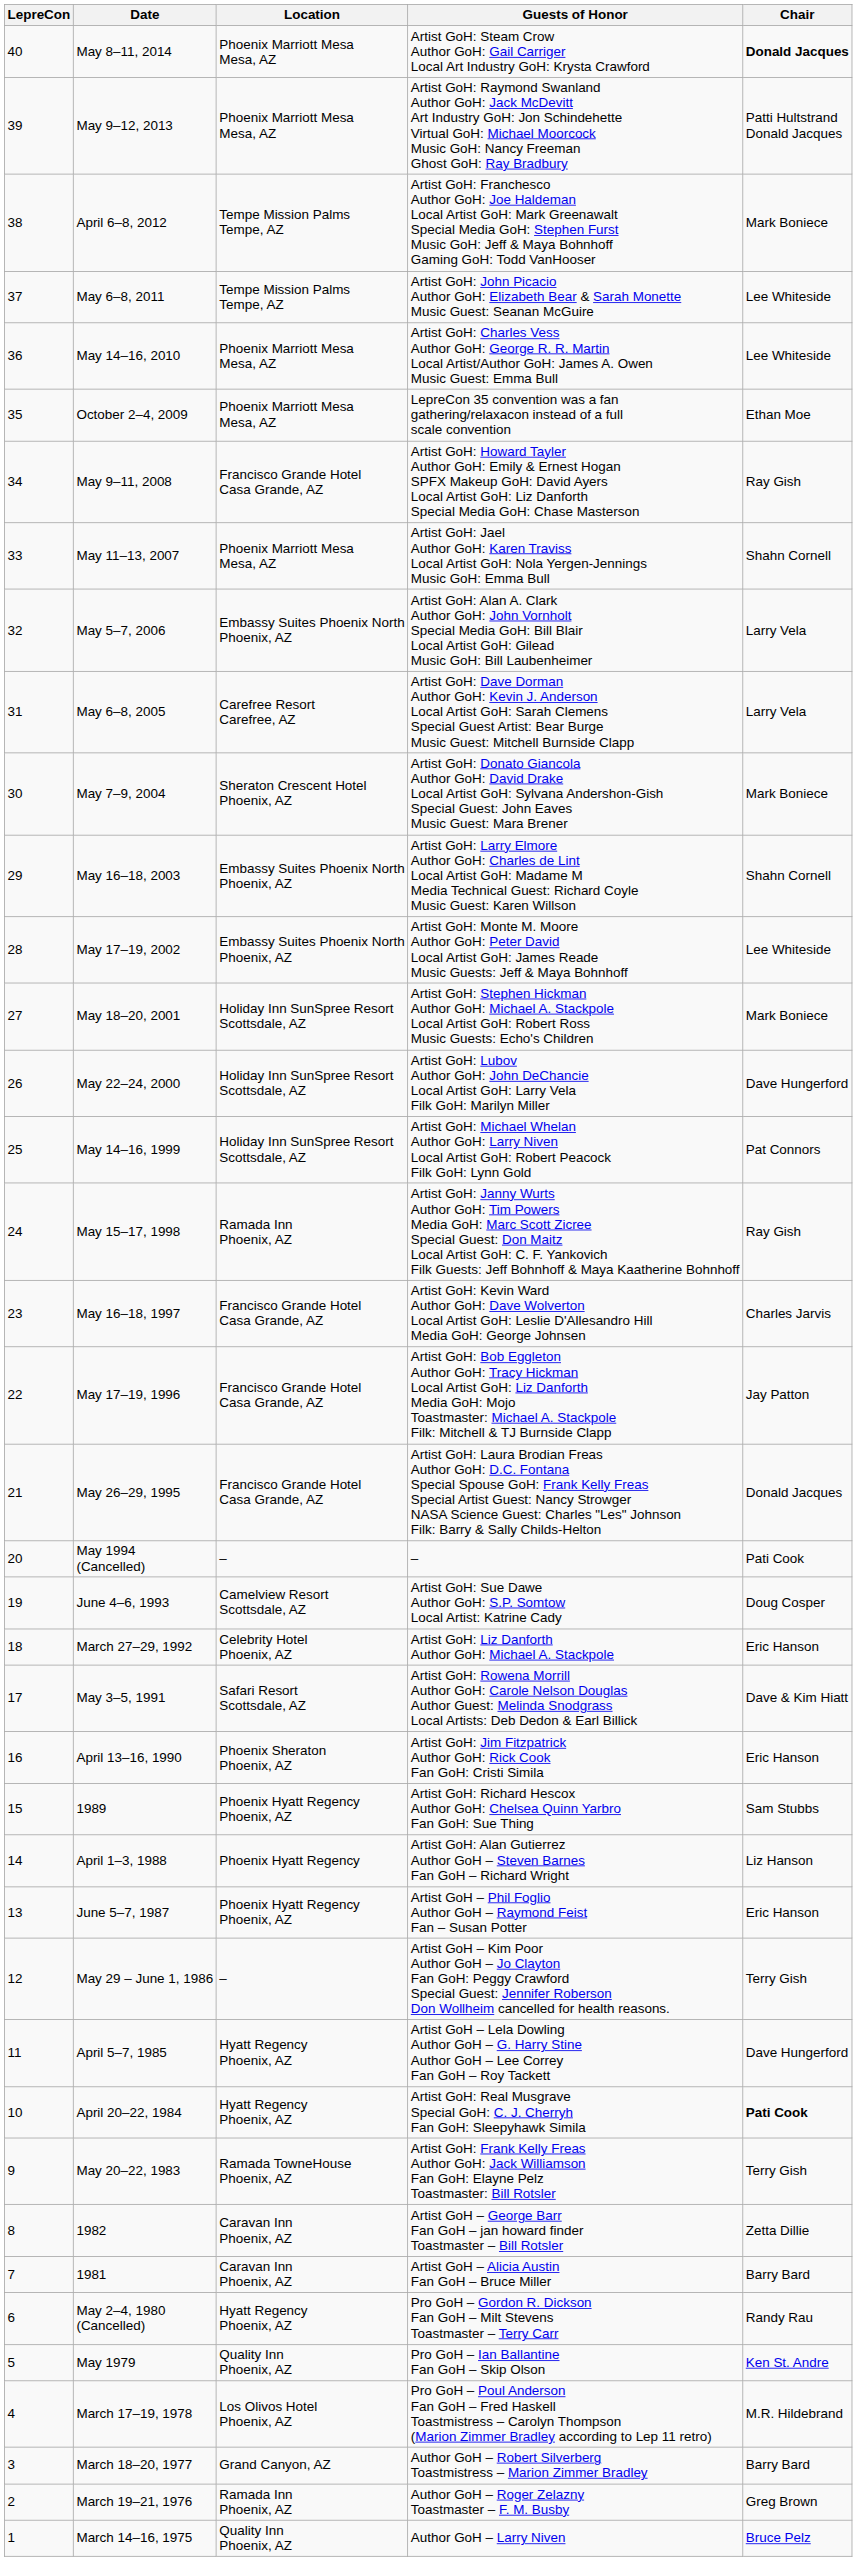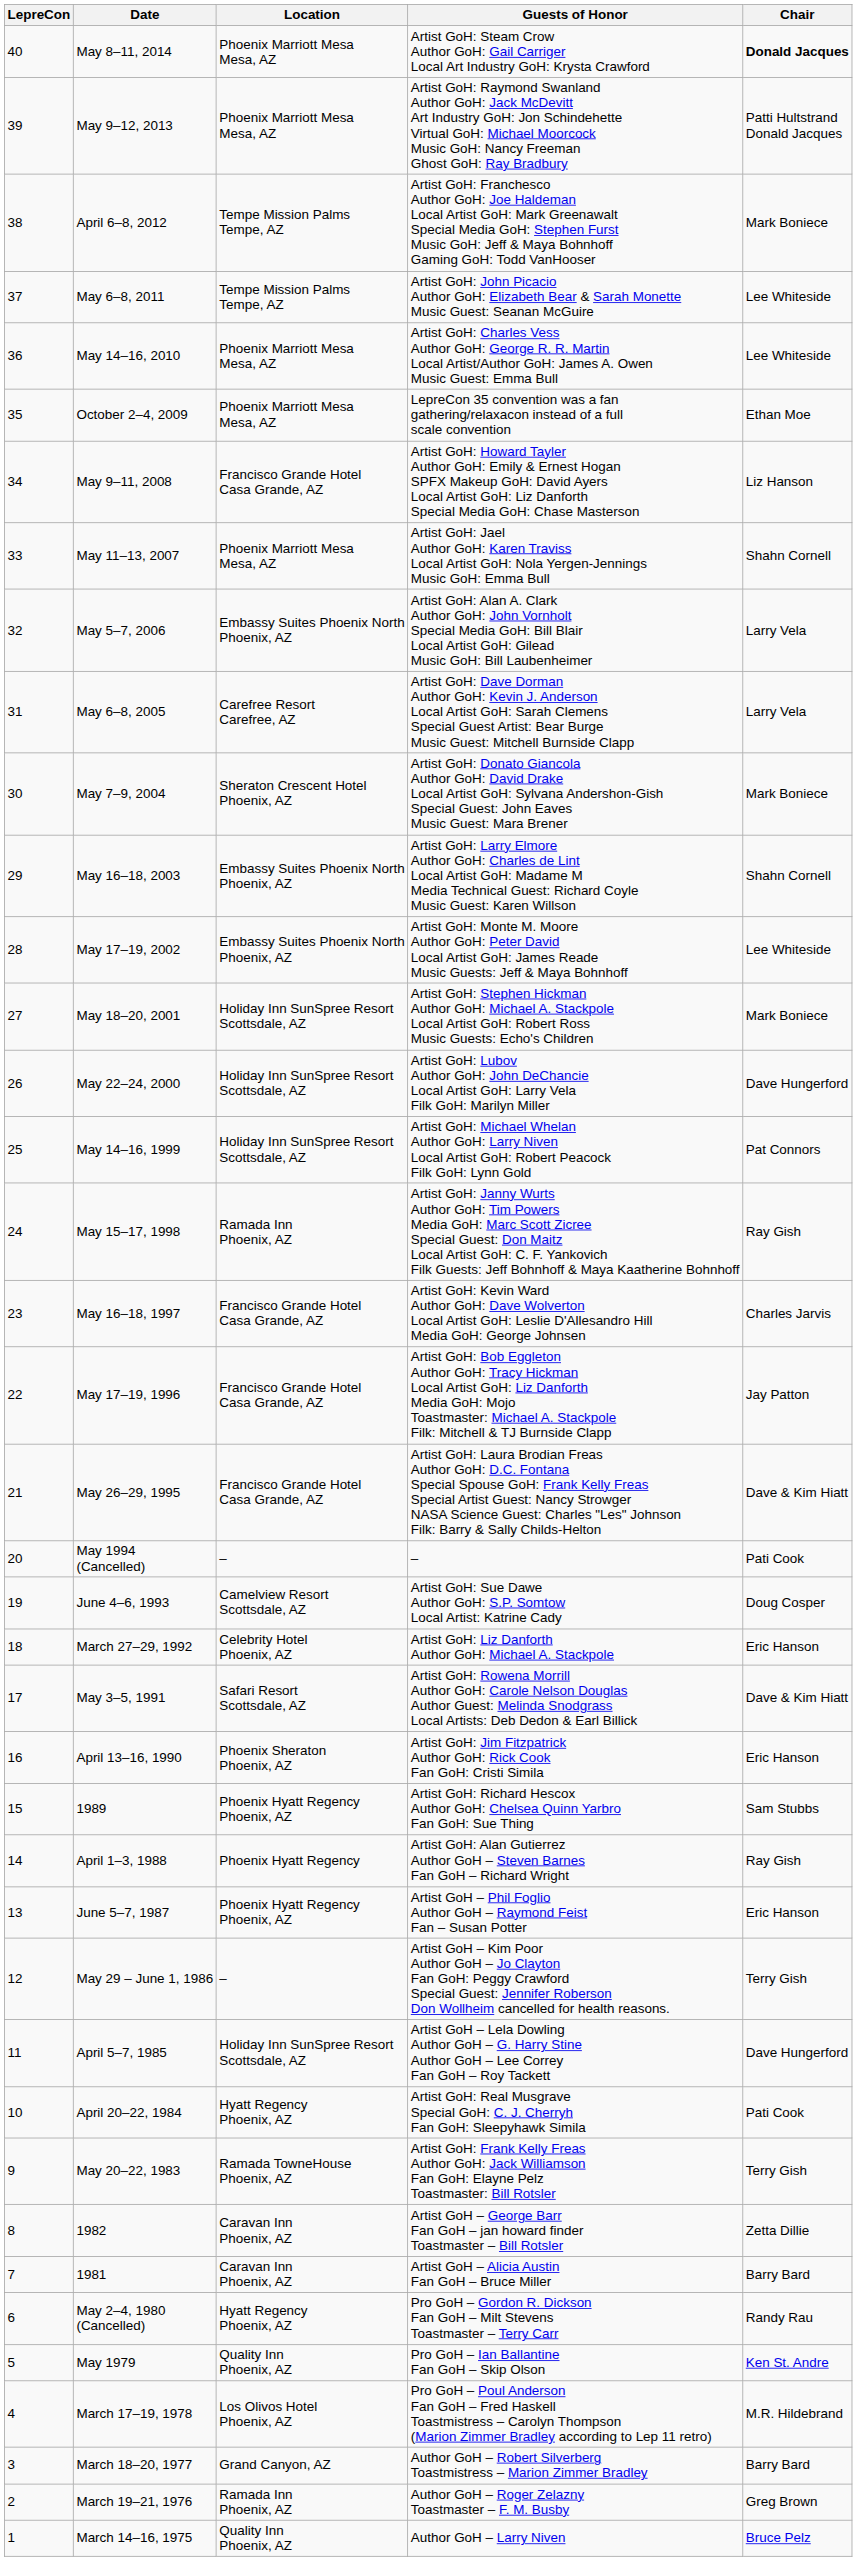May 9–11, 2008 | Chair: Ray Gish -> Liz Hanson
May 26–29, 1995 | Chair: Donald Jacques -> Dave & Kim Hiatt
April 1–3, 1988 | Chair: Liz Hanson -> Ray Gish
April 5–7, 1985 | Location: Hyatt Regency Phoenix, AZ -> Holiday Inn SunSpree Resort Scottsdale, AZ
April 20–22, 1984 | Chair: bold -> normal
